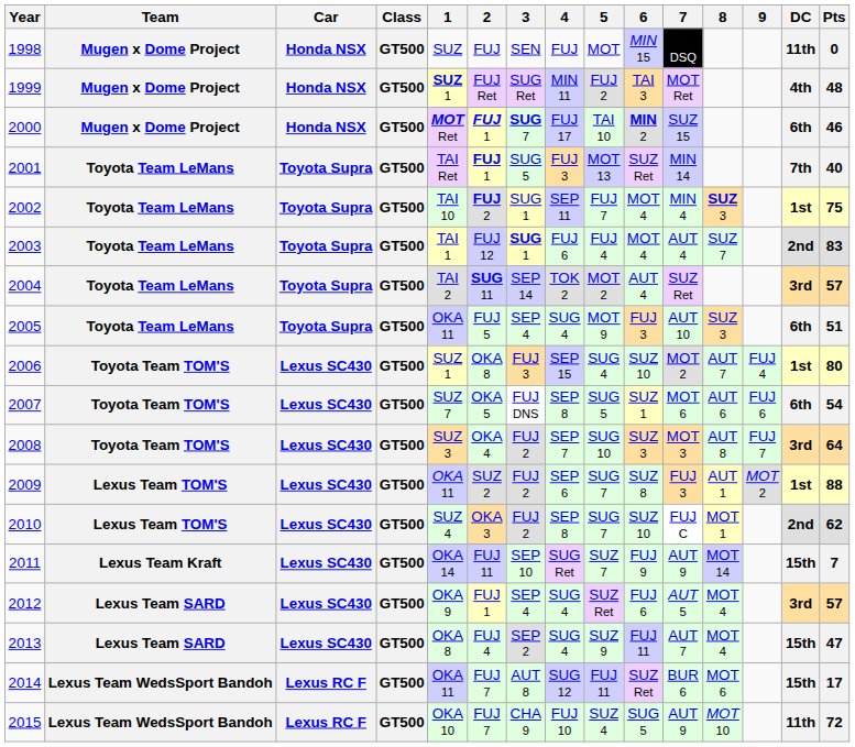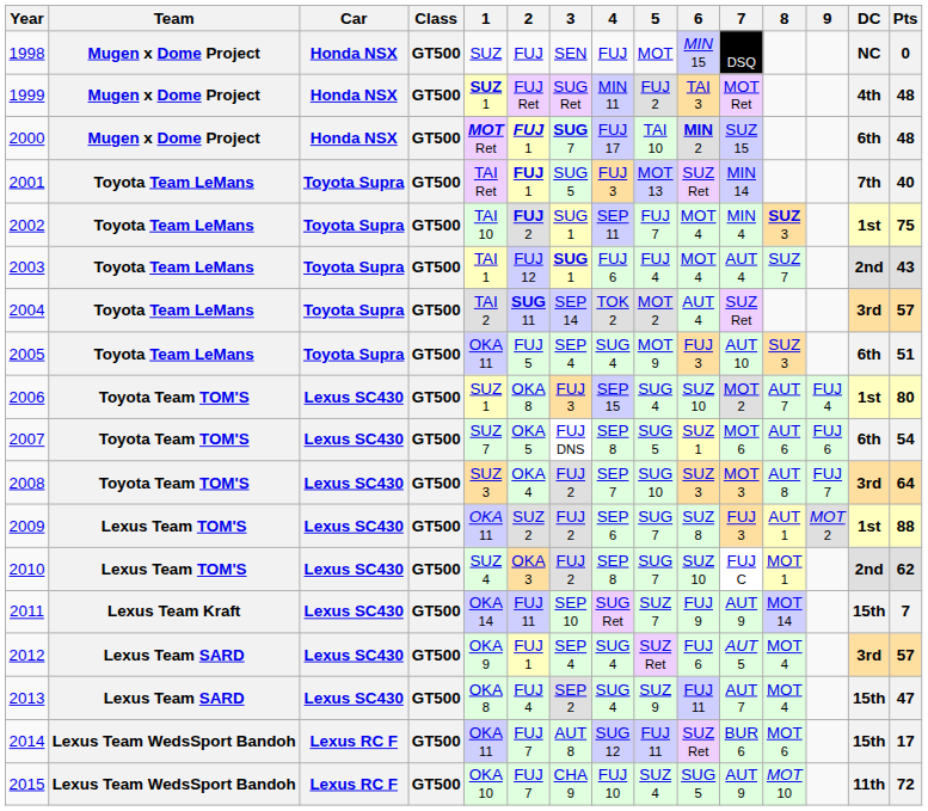1998 | DC: 11th -> NC
2000 | Pts: 46 -> 48
2003 | Pts: 83 -> 43
